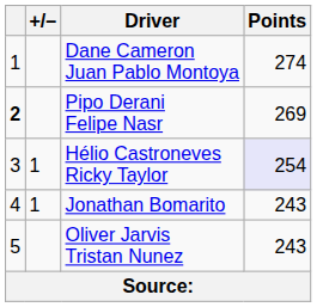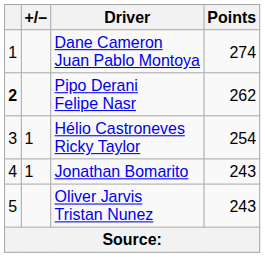Pipo Derani Felipe Nasr | Points: 269 -> 262
Hélio Castroneves Ricky Taylor | Points: lavender background -> no background
